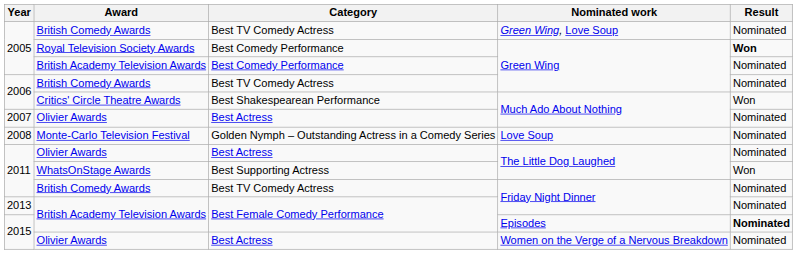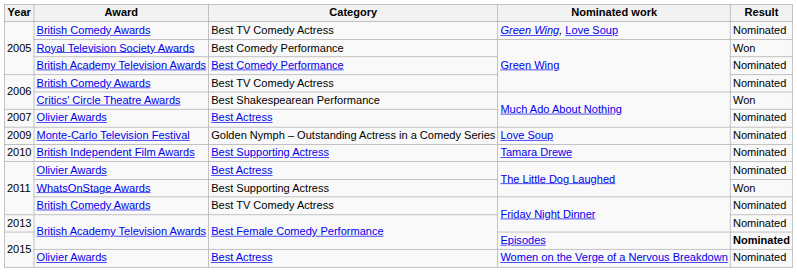Royal Television Society Awards / Green Wing | Result: bold -> normal
Love Soup | Year: 2008 -> 2009
+ row: 2010 | British Independent Film Awards | Best Supporting Actress | Tamara Drewe | Nominated
